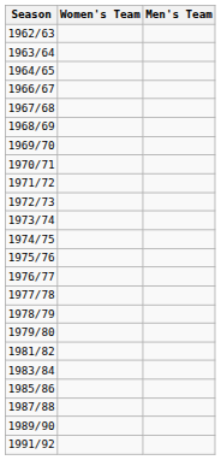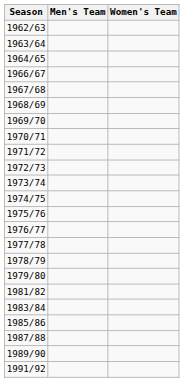columns swapped: Men's Team <-> Women's Team
